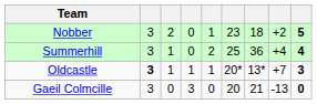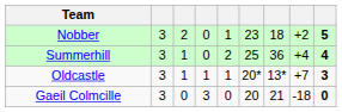Oldcastle | column 2: bold -> normal
Gaeil Colmcille | column 8: -13 -> -18
